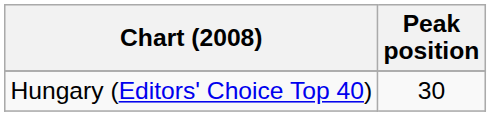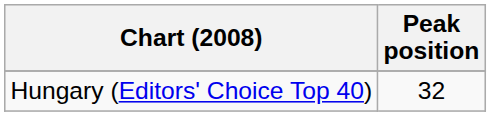Hungary (Editors' Choice Top 40) | Peak position: 30 -> 32
